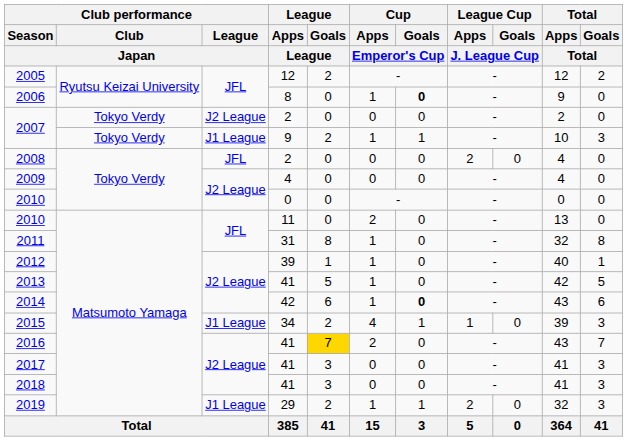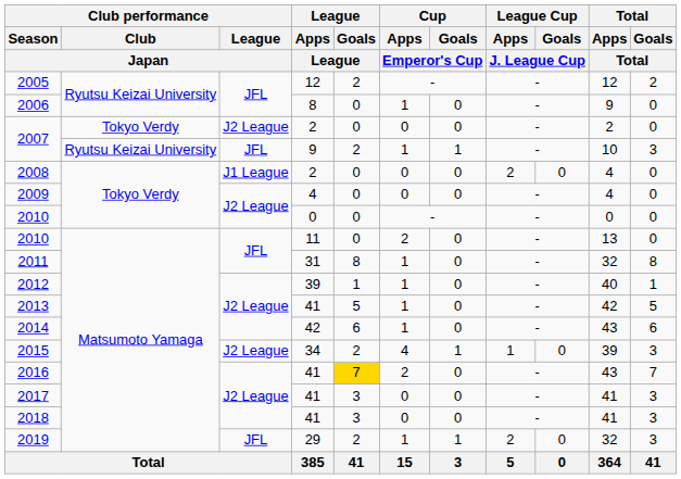2006 | Cup / Goals / Emperor's Cup: bold -> normal
2007 / 9 | Club performance / Club / Japan: Tokyo Verdy -> Ryutsu Keizai University
2007 / 9 | Club performance / League / Japan: J1 League -> JFL
2008 | Club performance / League / Japan: JFL -> J1 League
2014 | Cup / Goals / Emperor's Cup: bold -> normal
2015 | Club performance / League / Japan: J1 League -> J2 League
2019 | Club performance / League / Japan: J1 League -> JFL
